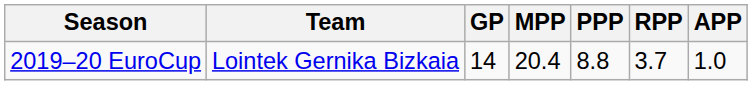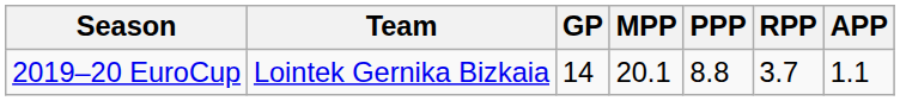2019–20 EuroCup | MPP: 20.4 -> 20.1
2019–20 EuroCup | APP: 1.0 -> 1.1
